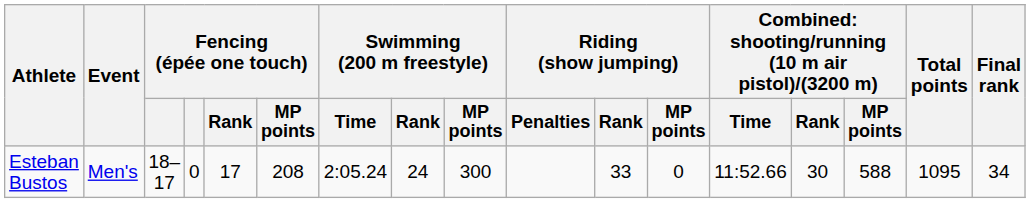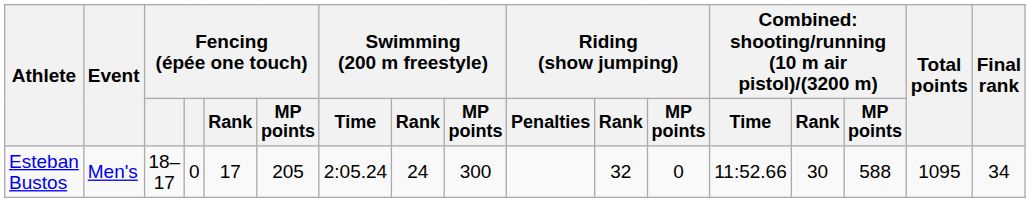Esteban Bustos | Fencing (épée one touch) / MP points: 208 -> 205
Esteban Bustos | Riding (show jumping) / Rank: 33 -> 32
